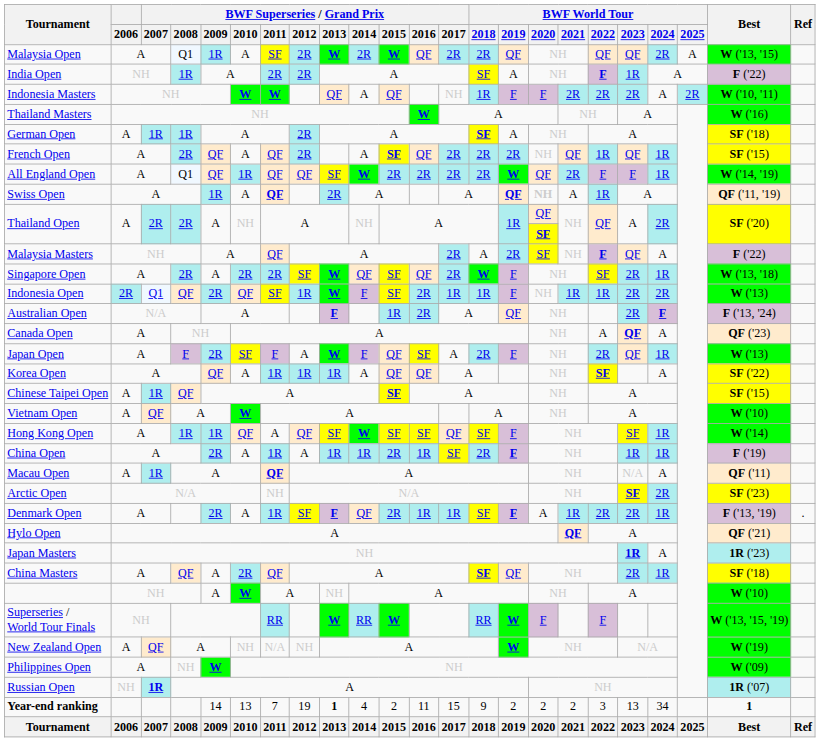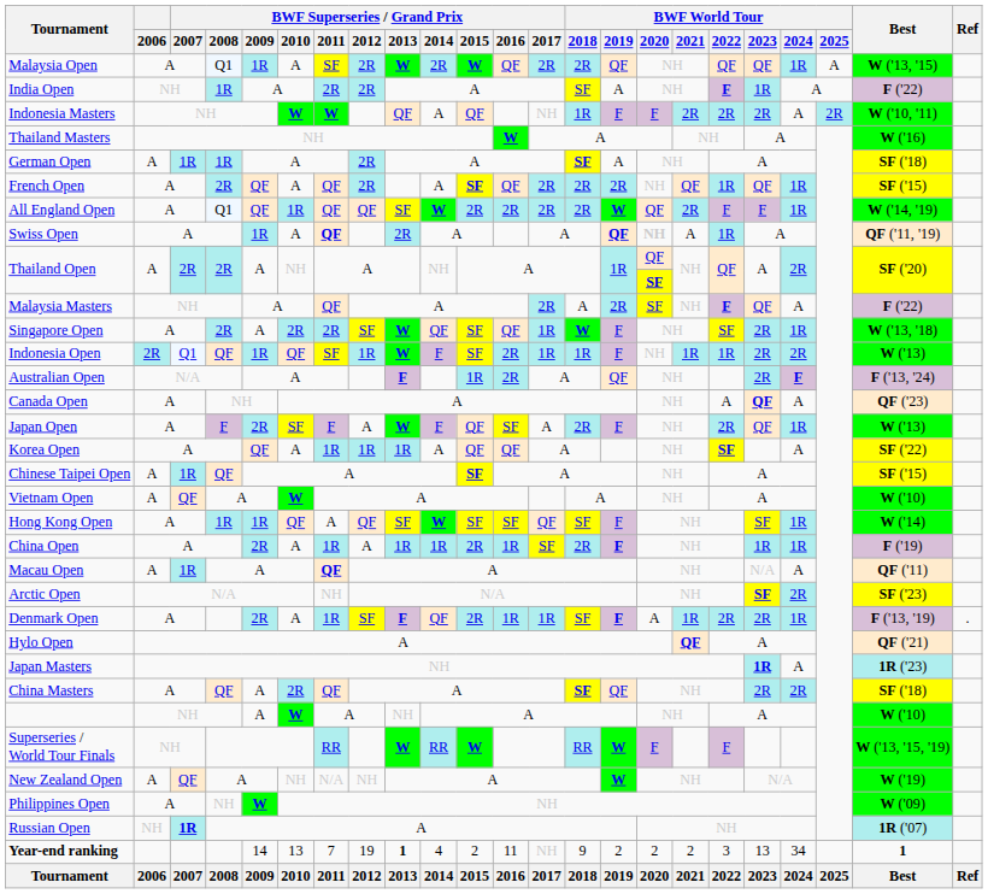Malaysia Open | BWF World Tour / 2024: 2R -> 1R
Singapore Open | BWF Superseries / Grand Prix / 2017: 2R -> 1R
Indonesia Open | BWF Superseries / Grand Prix / 2009: 2R -> 1R
China Masters | BWF World Tour / 2024: 1R -> 2R
Year-end ranking | BWF Superseries / Grand Prix / 2017: 15 -> NH
